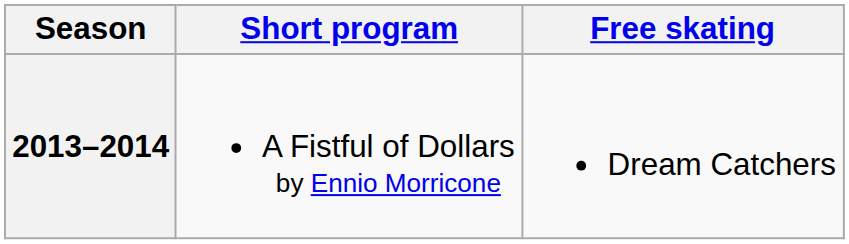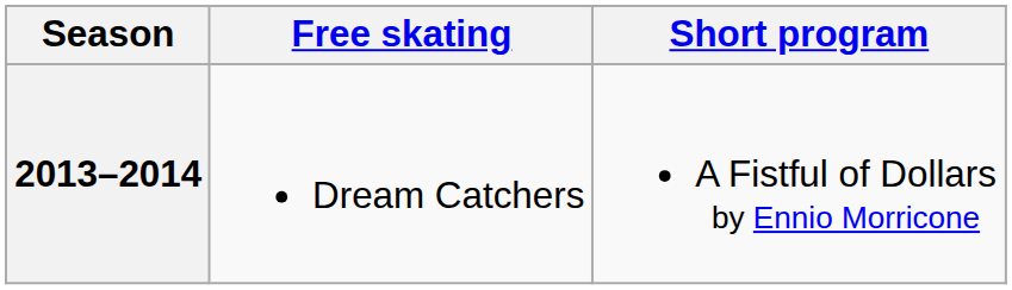columns swapped: Short program <-> Free skating
